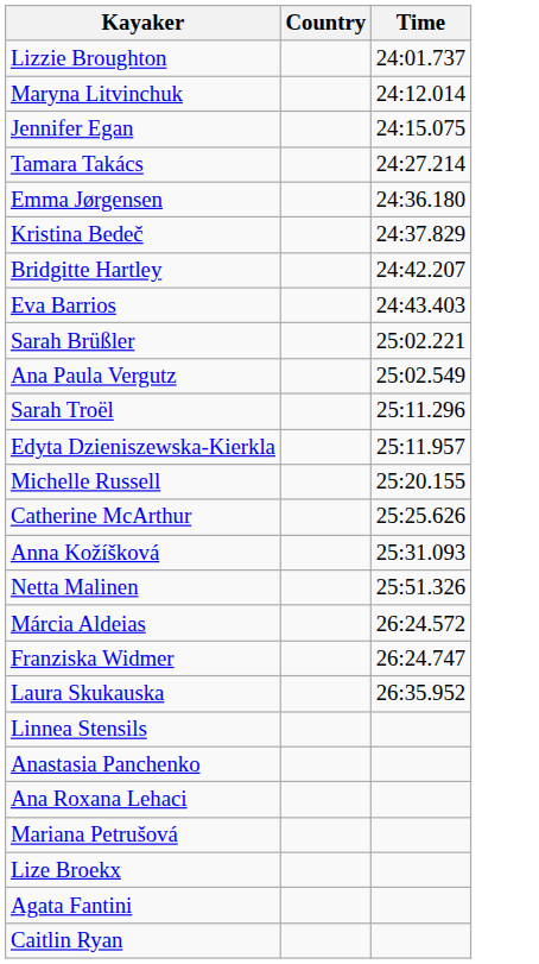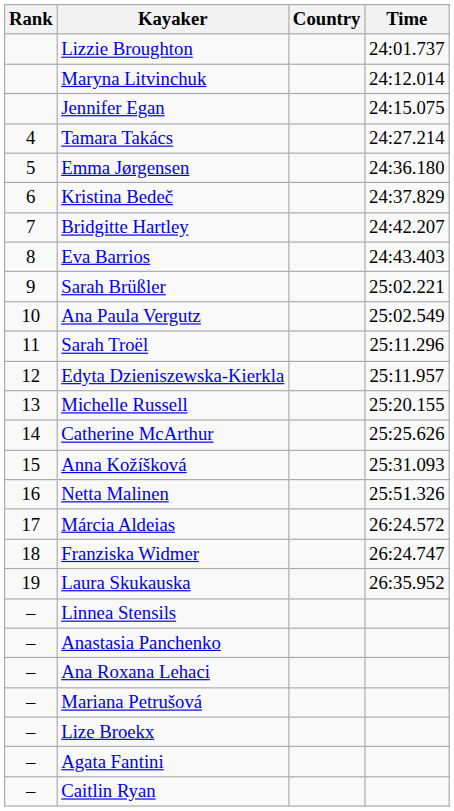+ column: Rank | 4 | 5 | 6 | 7 | 8 | 9 | 10 | 11 | 12 | 13 | 14 | 15 | 16 | 17 | 18 | 19 | – | – | – | – | – | – | –
